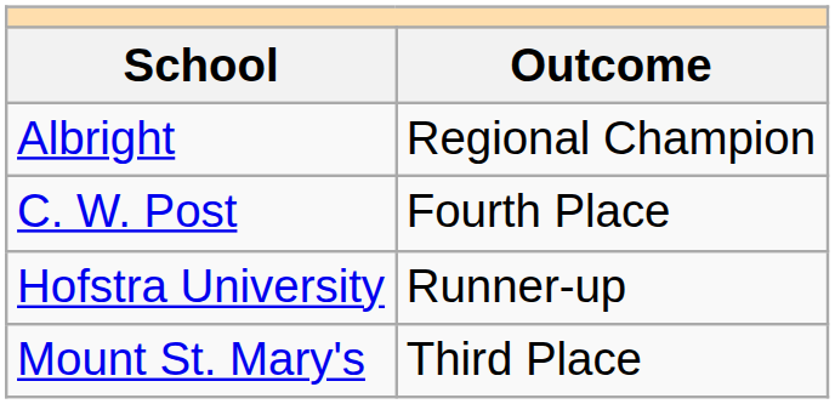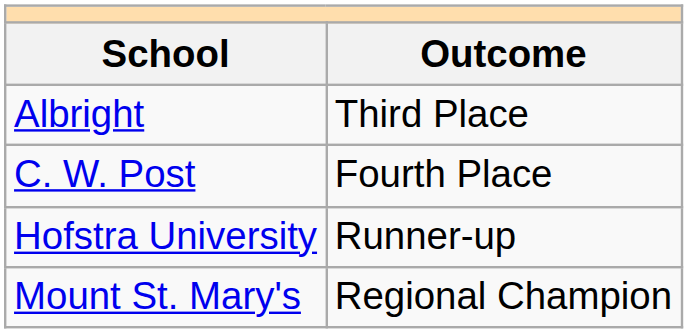Albright | Outcome: Regional Champion -> Third Place
Mount St. Mary's | Outcome: Third Place -> Regional Champion
